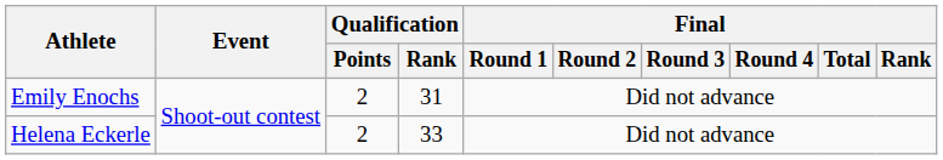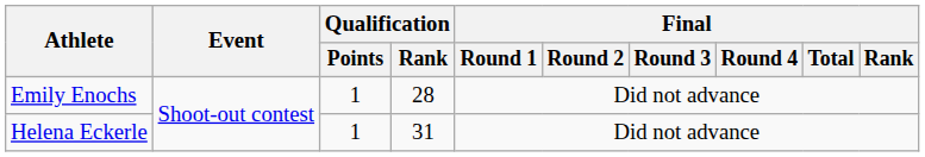Emily Enochs | Qualification / Points: 2 -> 1
Emily Enochs | Qualification / Rank: 31 -> 28
Helena Eckerle | Qualification / Points: 2 -> 1
Helena Eckerle | Qualification / Rank: 33 -> 31
